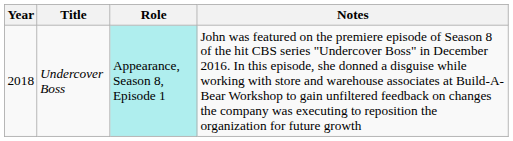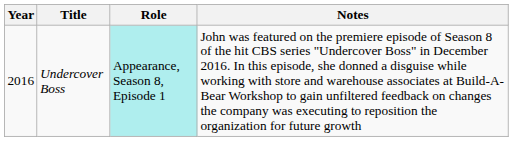Undercover Boss | Year: 2018 -> 2016
